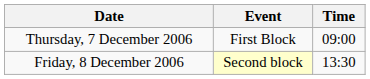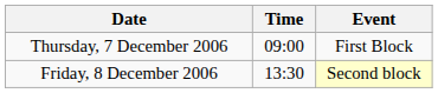columns swapped: Time <-> Event
